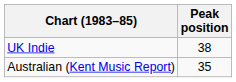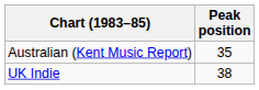rows swapped: Australian (Kent Music Report) <-> UK Indie
